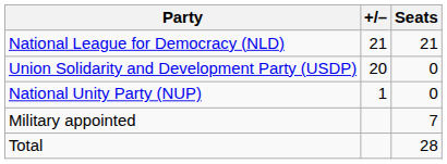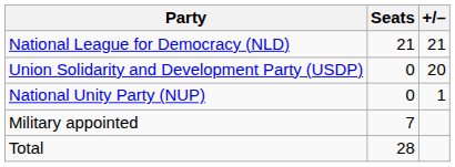columns swapped: Seats <-> +/–
